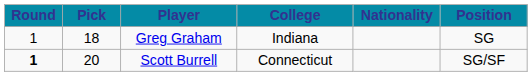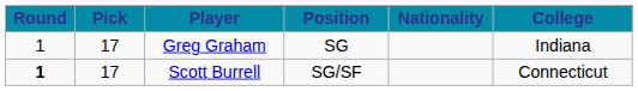columns swapped: Position <-> College
Greg Graham | Pick: 18 -> 17
Scott Burrell | Pick: 20 -> 17
